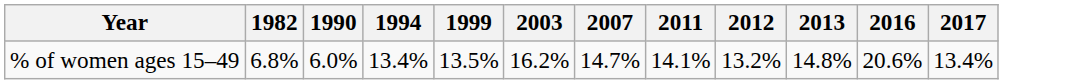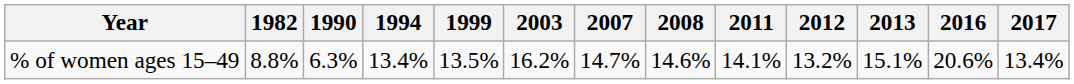+ column: 2008 | 14.6%
% of women ages 15–49 | 1982: 6.8% -> 8.8%
% of women ages 15–49 | 1990: 6.0% -> 6.3%
% of women ages 15–49 | 2013: 14.8% -> 15.1%
